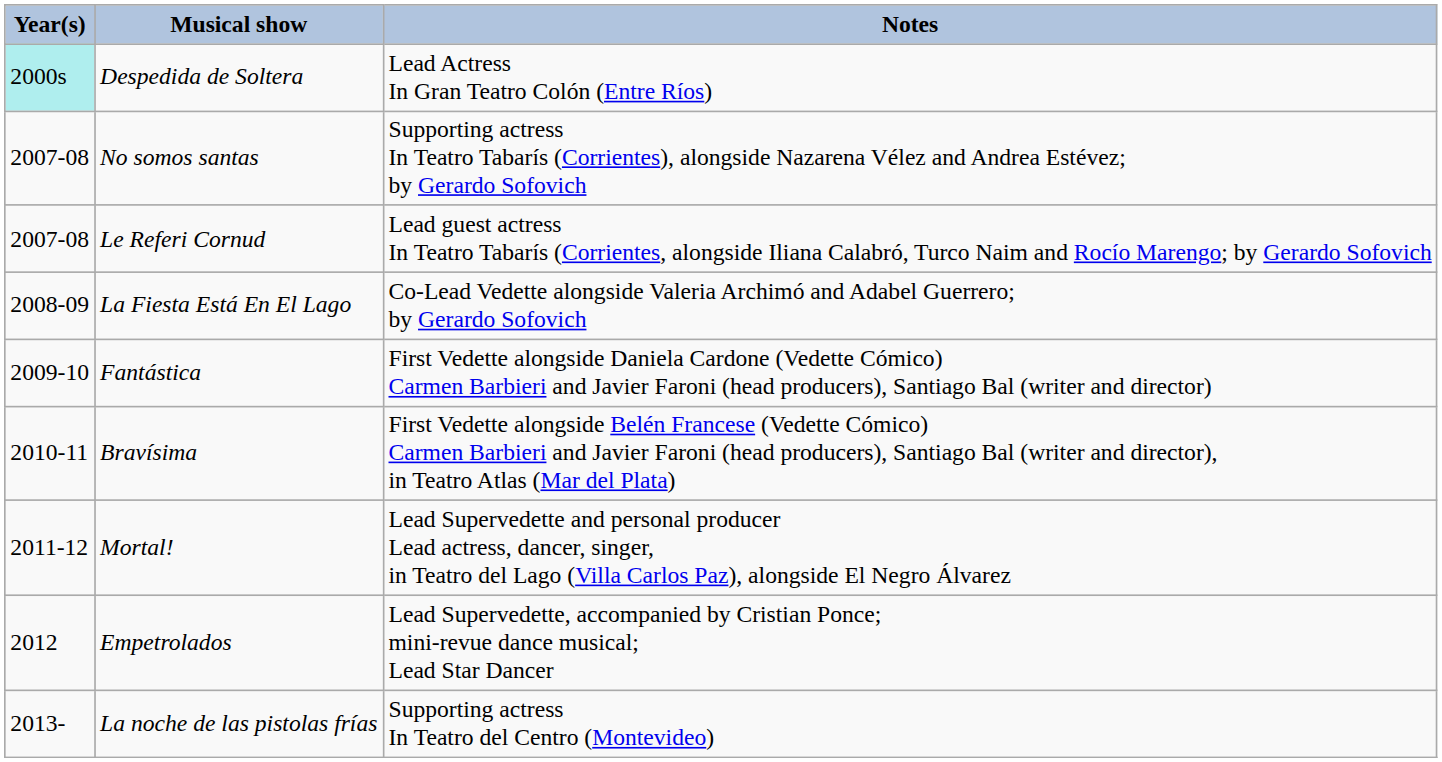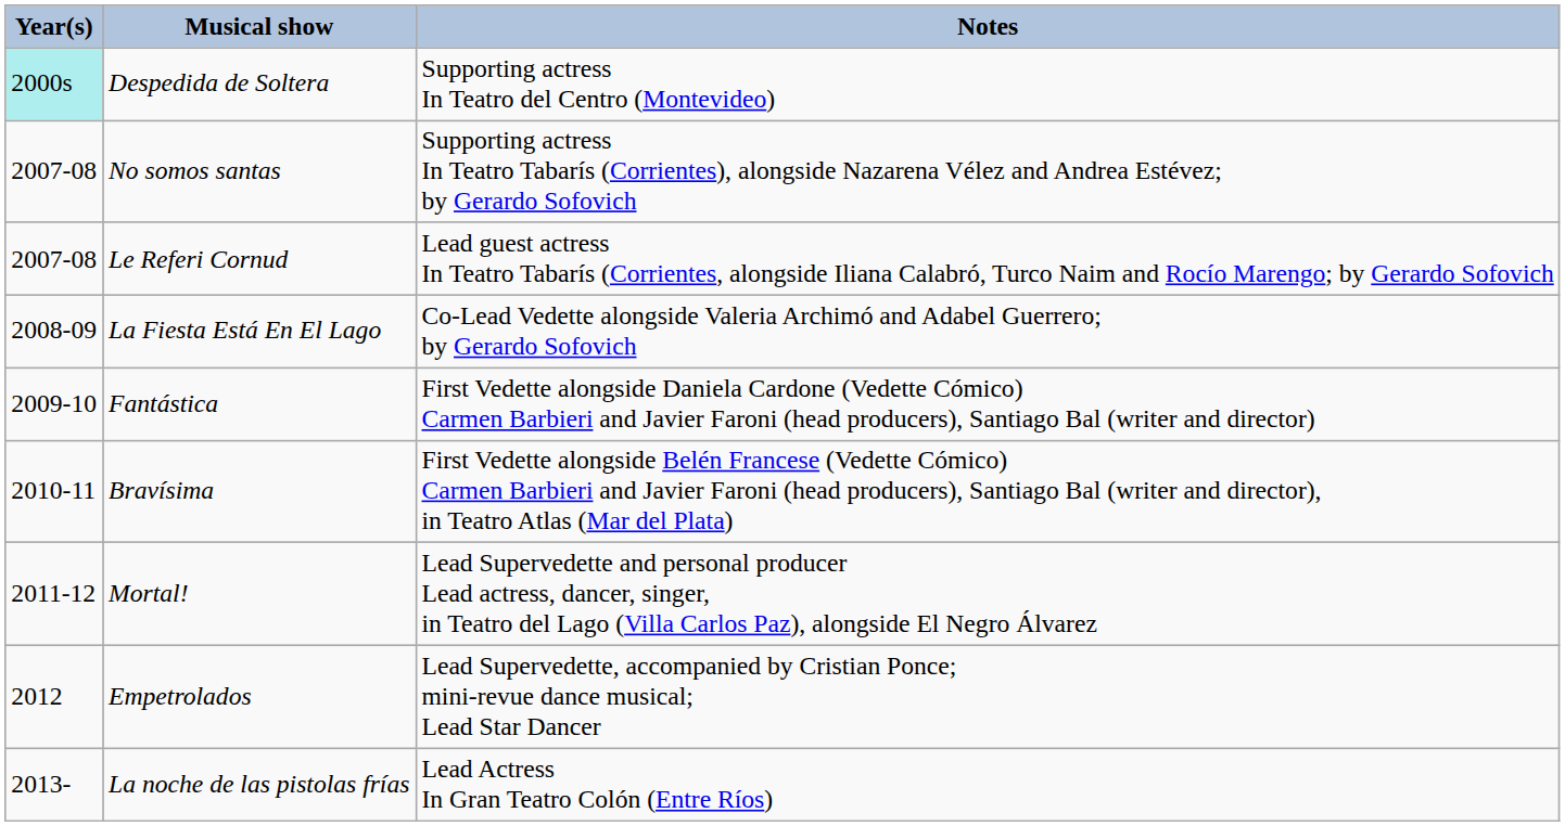Despedida de Soltera | Notes: Lead Actress In Gran Teatro Colón (Entre Ríos) -> Supporting actress In Teatro del Centro (Montevideo)
La noche de las pistolas frías | Notes: Supporting actress In Teatro del Centro (Montevideo) -> Lead Actress In Gran Teatro Colón (Entre Ríos)
